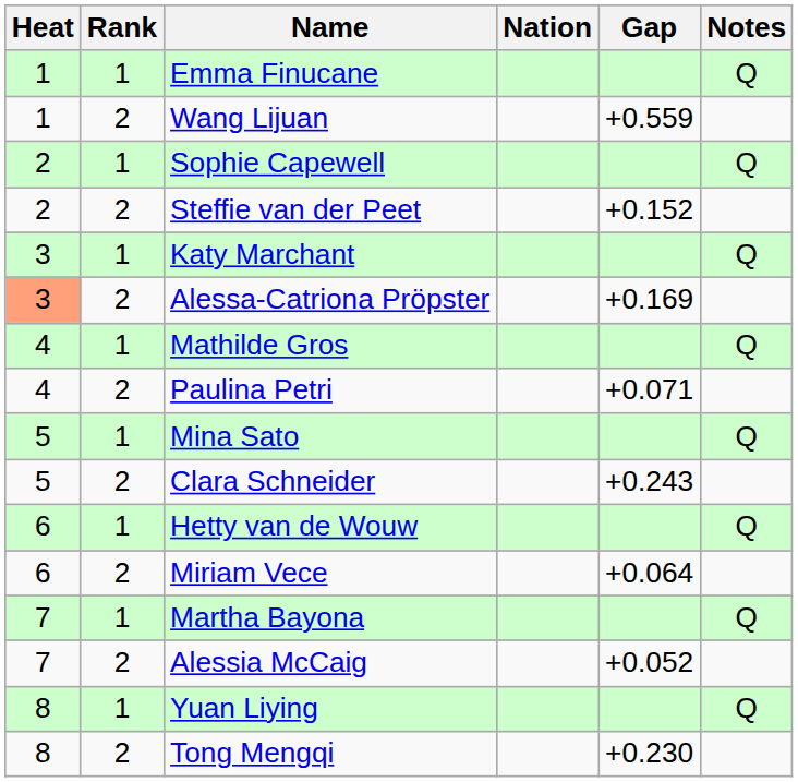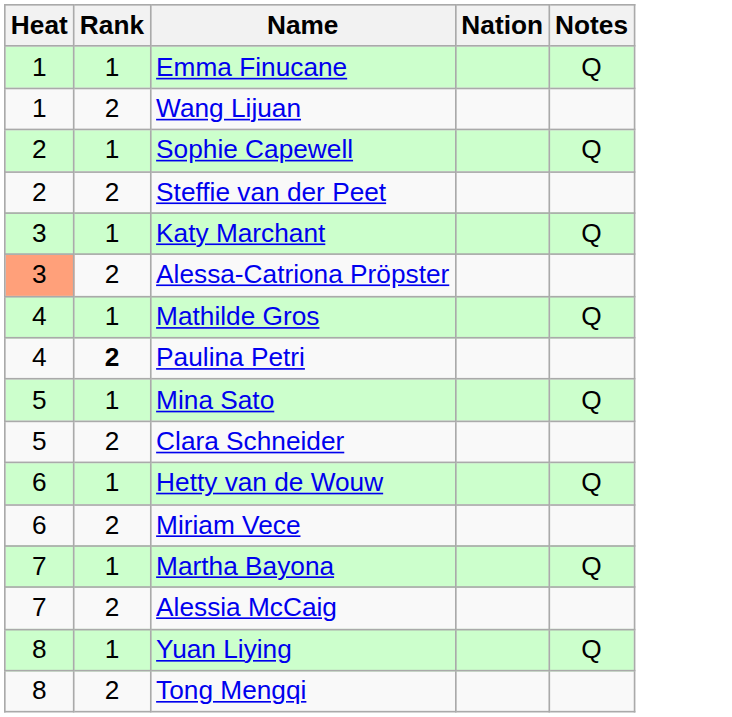- column: Gap | +0.559 | +0.152 | +0.169 | +0.071 | +0.243 | +0.064 | +0.052 | +0.230
Paulina Petri | Rank: normal -> bold
